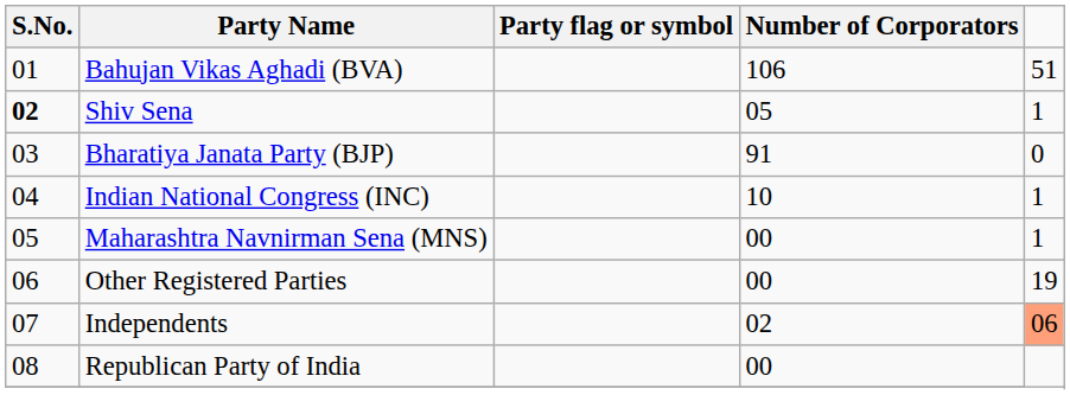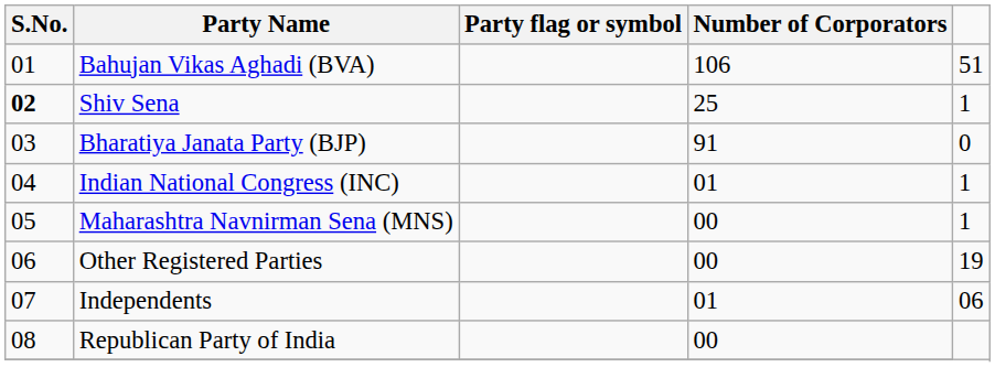Shiv Sena | Number of Corporators: 05 -> 25
Indian National Congress (INC) | Number of Corporators: 10 -> 01
Independents | Number of Corporators: 02 -> 01
Independents | column 5: lightsalmon background -> no background
